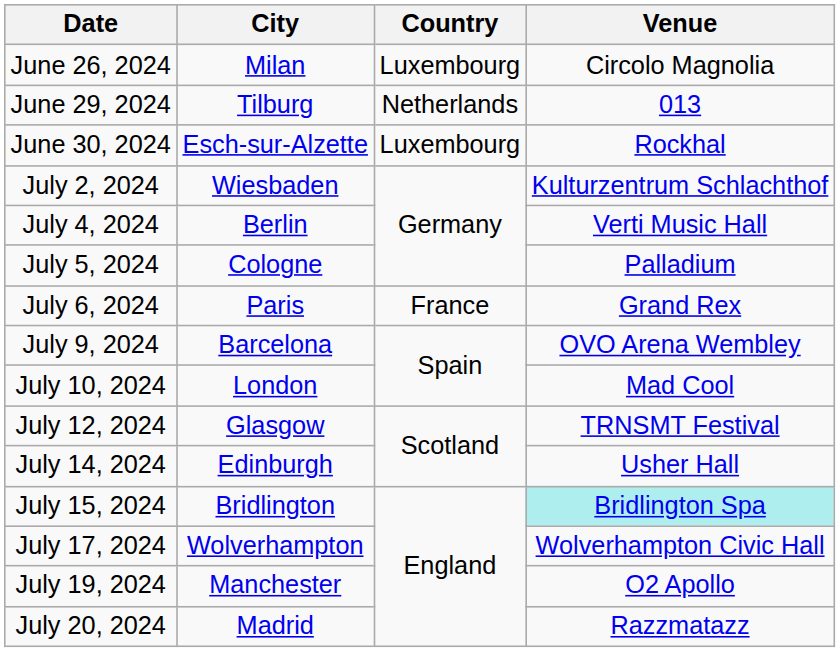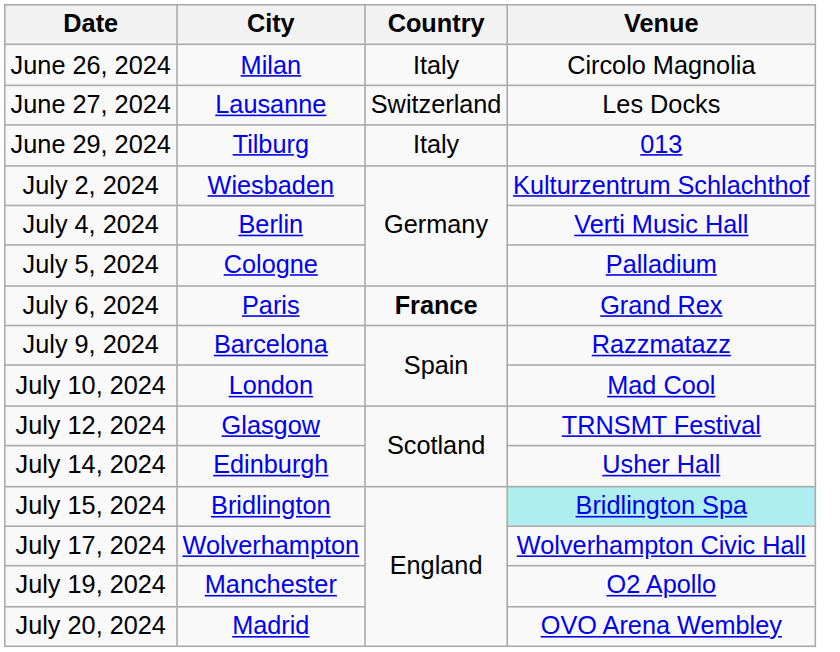June 26, 2024 | Country: Luxembourg -> Italy
+ row: June 27, 2024 | Lausanne | Switzerland | Les Docks
June 29, 2024 | Country: Netherlands -> Italy
- row: June 30, 2024 | Esch-sur-Alzette | Luxembourg | Rockhal
July 6, 2024 | Country: normal -> bold
July 9, 2024 | Venue: OVO Arena Wembley -> Razzmatazz
July 20, 2024 | Venue: Razzmatazz -> OVO Arena Wembley
